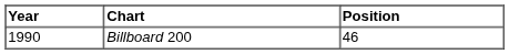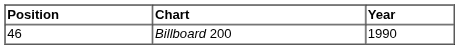columns swapped: Year <-> Position
